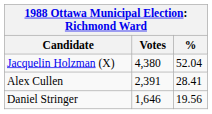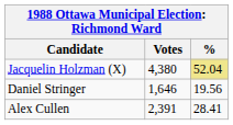Jacquelin Holzman (X) | %: no background -> khaki background
rows swapped: Alex Cullen <-> Daniel Stringer
